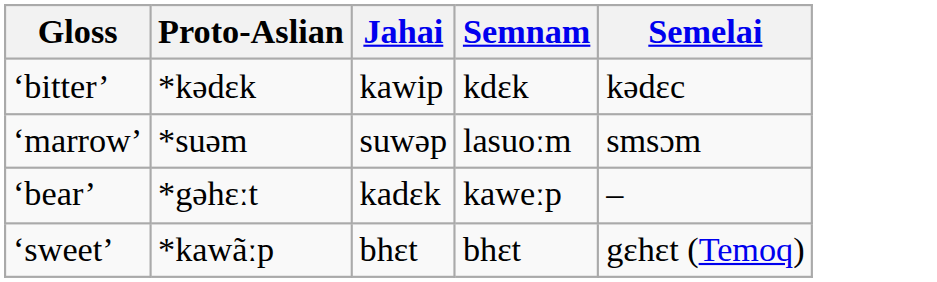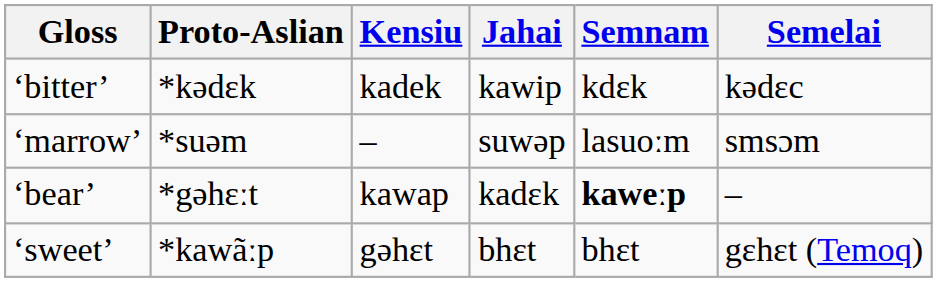+ column: Kensiu | kadek | – | kawap | gəhɛt
‘bear’ | Semnam: normal -> bold
